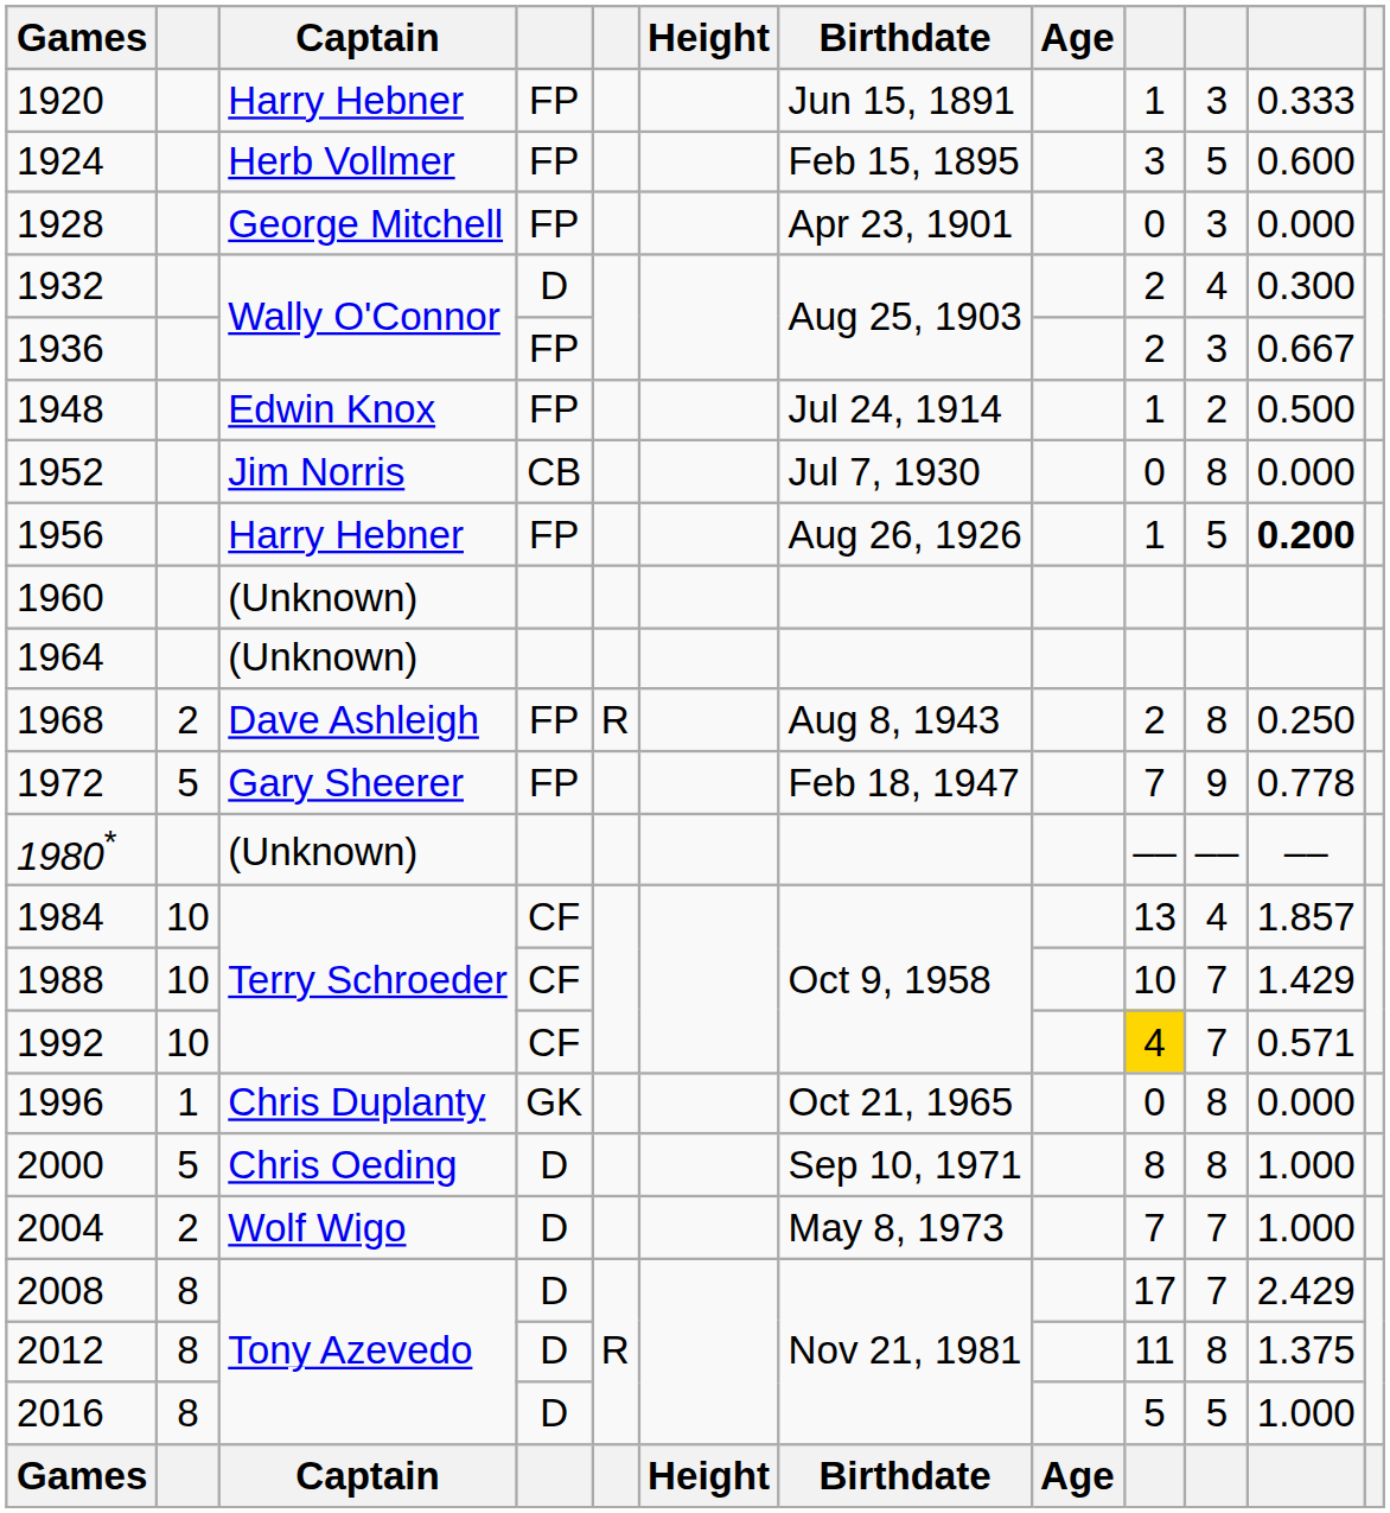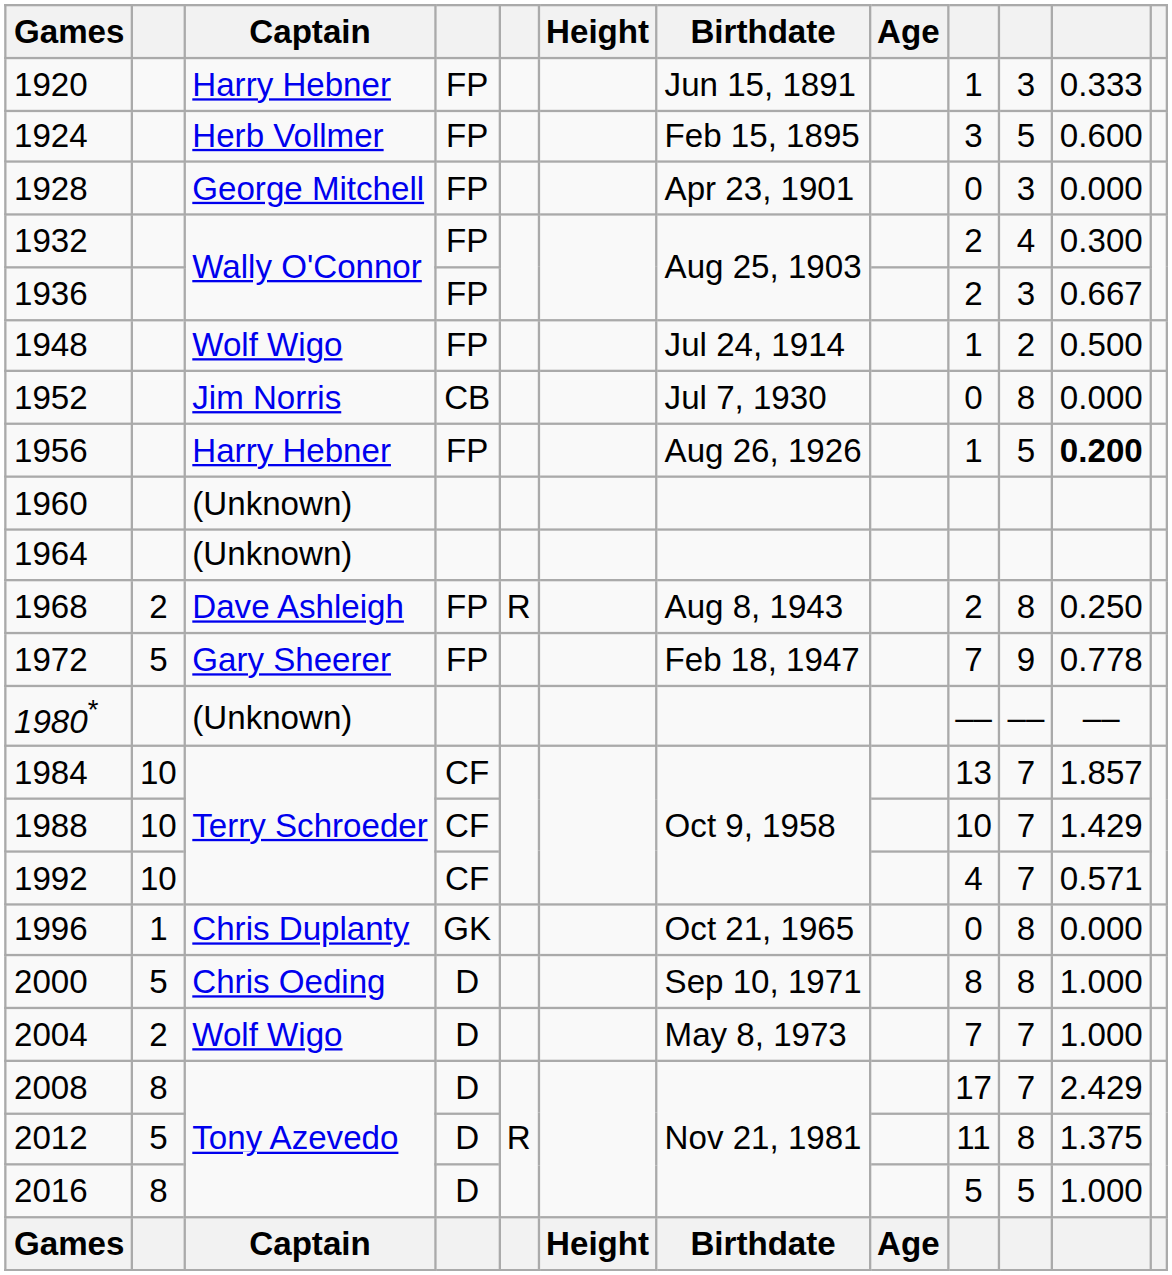1932 | column 4: D -> FP
1948 | Captain: Edwin Knox -> Wolf Wigo
1984 | column 10: 4 -> 7
1992 | column 9: gold background -> no background
2012 | column 2: 8 -> 5
